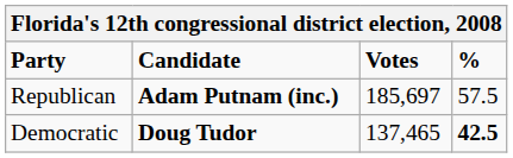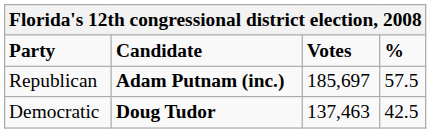Democratic | Votes: 137,465 -> 137,463
Democratic | %: bold -> normal
